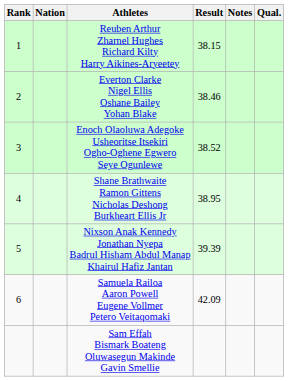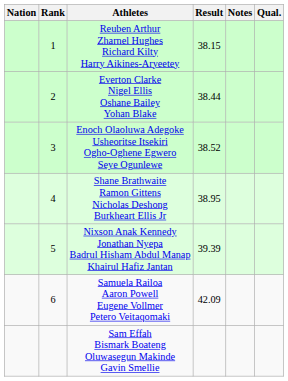columns swapped: Rank <-> Nation
Everton Clarke Nigel Ellis Oshane Bailey Yohan Blake | Result: 38.46 -> 38.44
